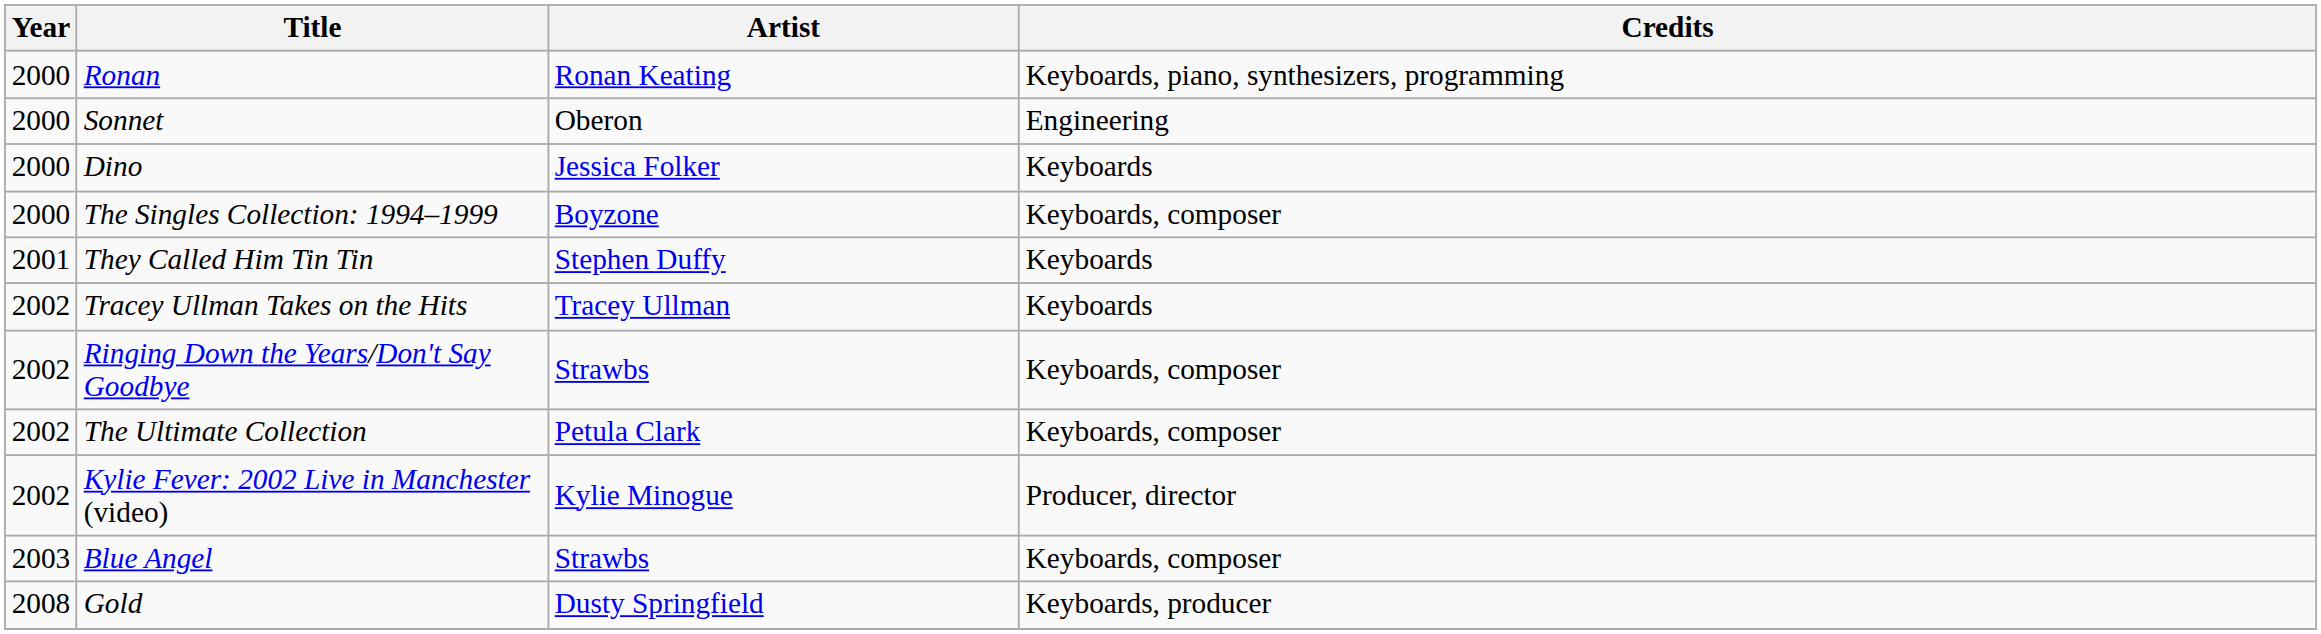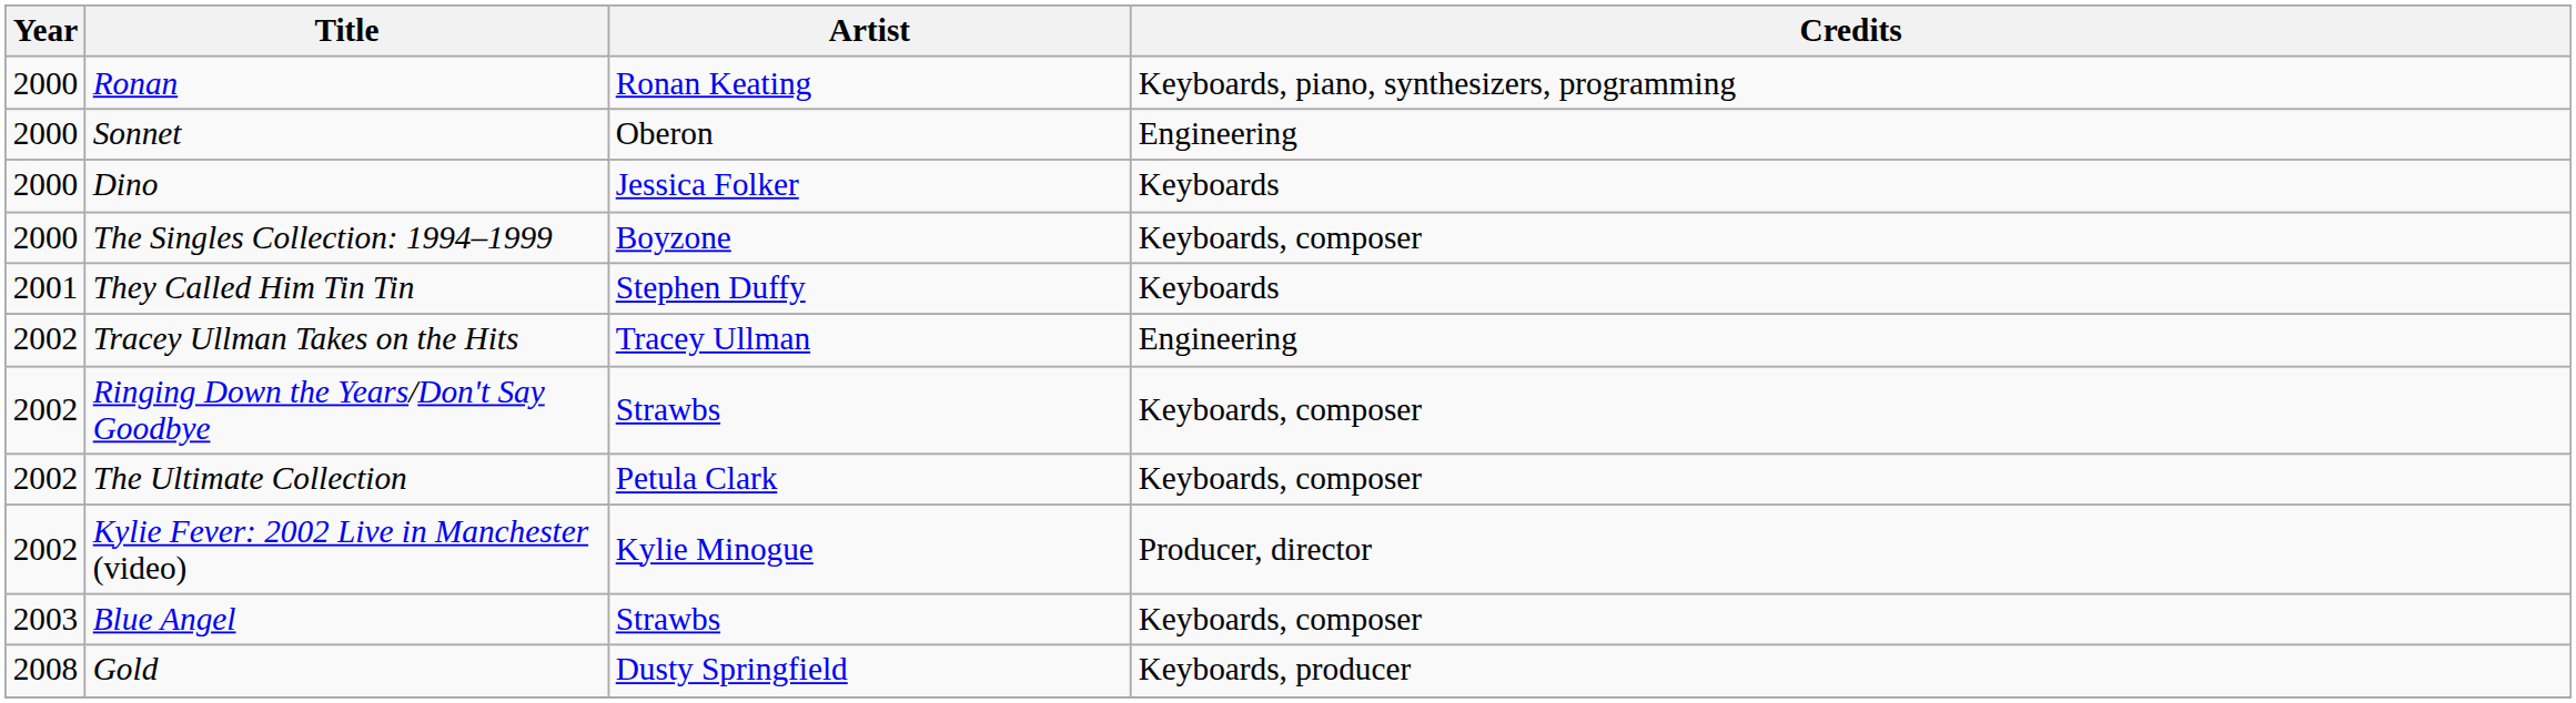Tracey Ullman Takes on the Hits | Credits: Keyboards -> Engineering
